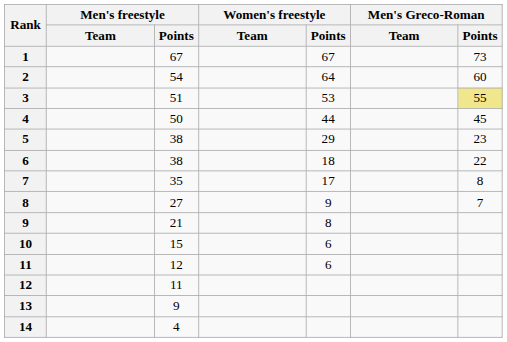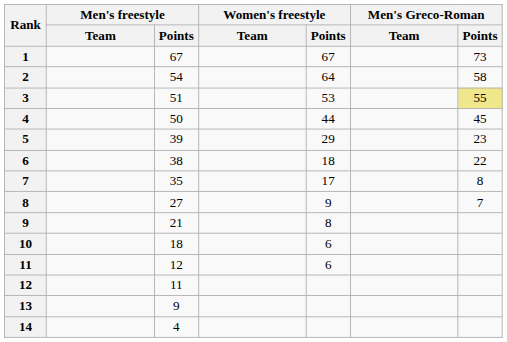2 | Men's Greco-Roman / Points: 60 -> 58
5 | Men's freestyle / Points: 38 -> 39
10 | Men's freestyle / Points: 15 -> 18
